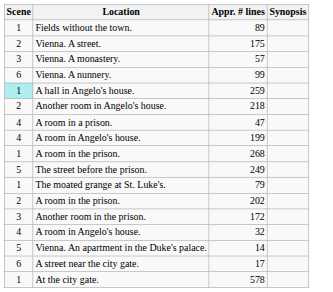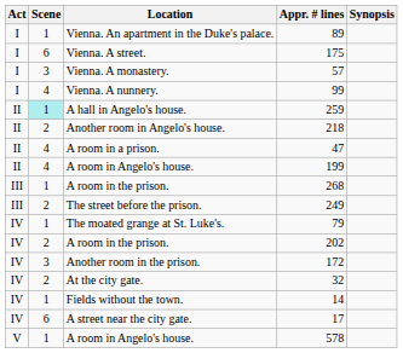+ column: Act | I | I | I | I | II | II | II | II | III | III | IV | IV | IV | IV | IV | IV | V
89 | Location: Fields without the town. -> Vienna. An apartment in the Duke's palace.
175 | Scene: 2 -> 6
99 | Scene: 6 -> 4
249 | Scene: 5 -> 2
32 | Scene: 4 -> 2
32 | Location: A room in Angelo's house. -> At the city gate.
14 | Scene: 5 -> 1
14 | Location: Vienna. An apartment in the Duke's palace. -> Fields without the town.
578 | Location: At the city gate. -> A room in Angelo's house.
